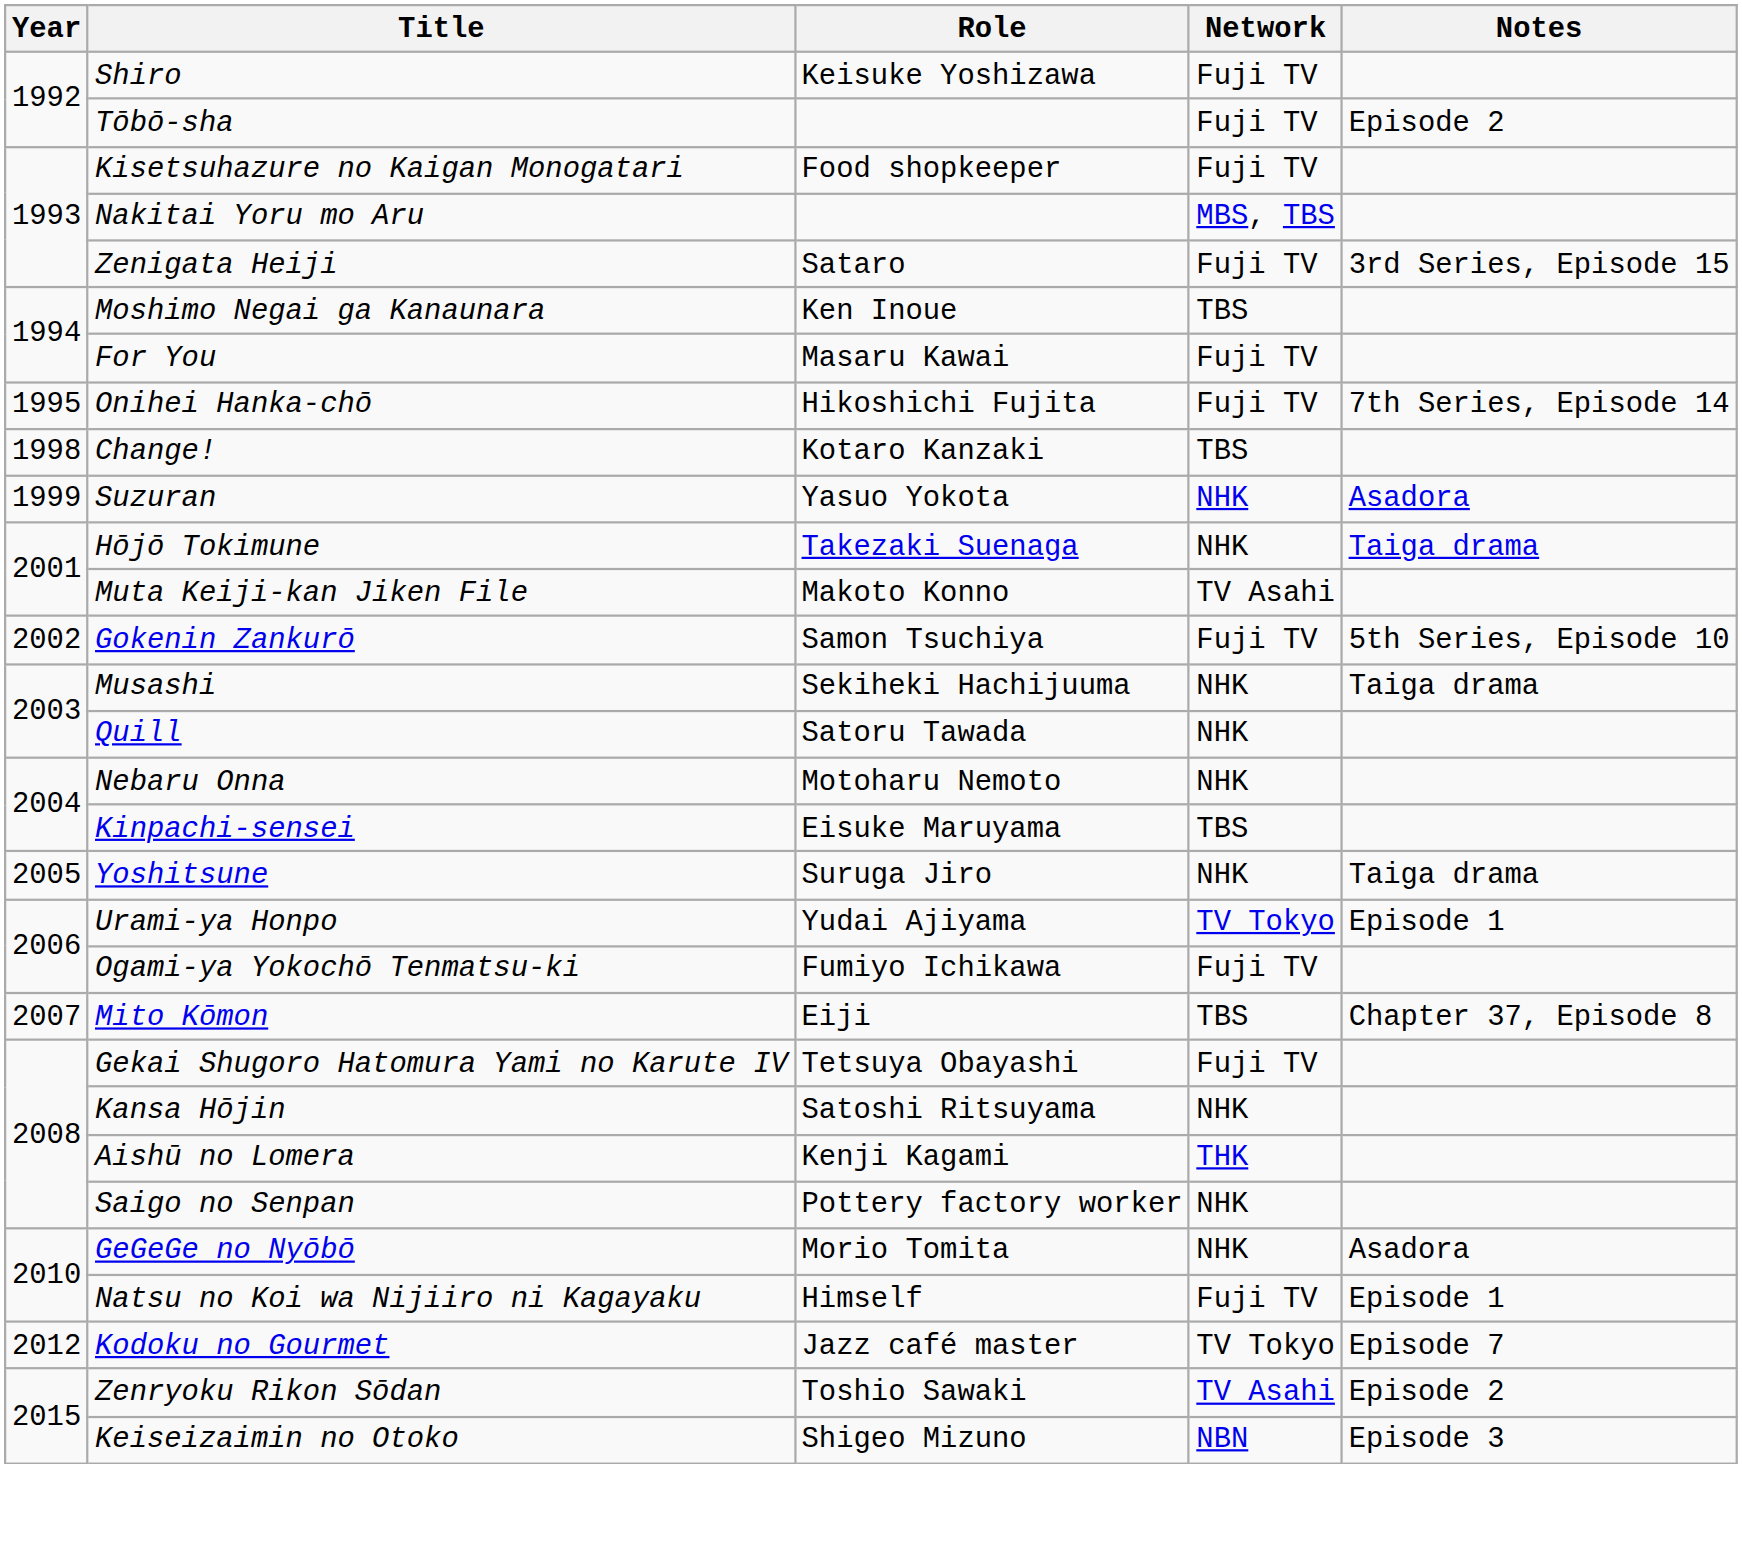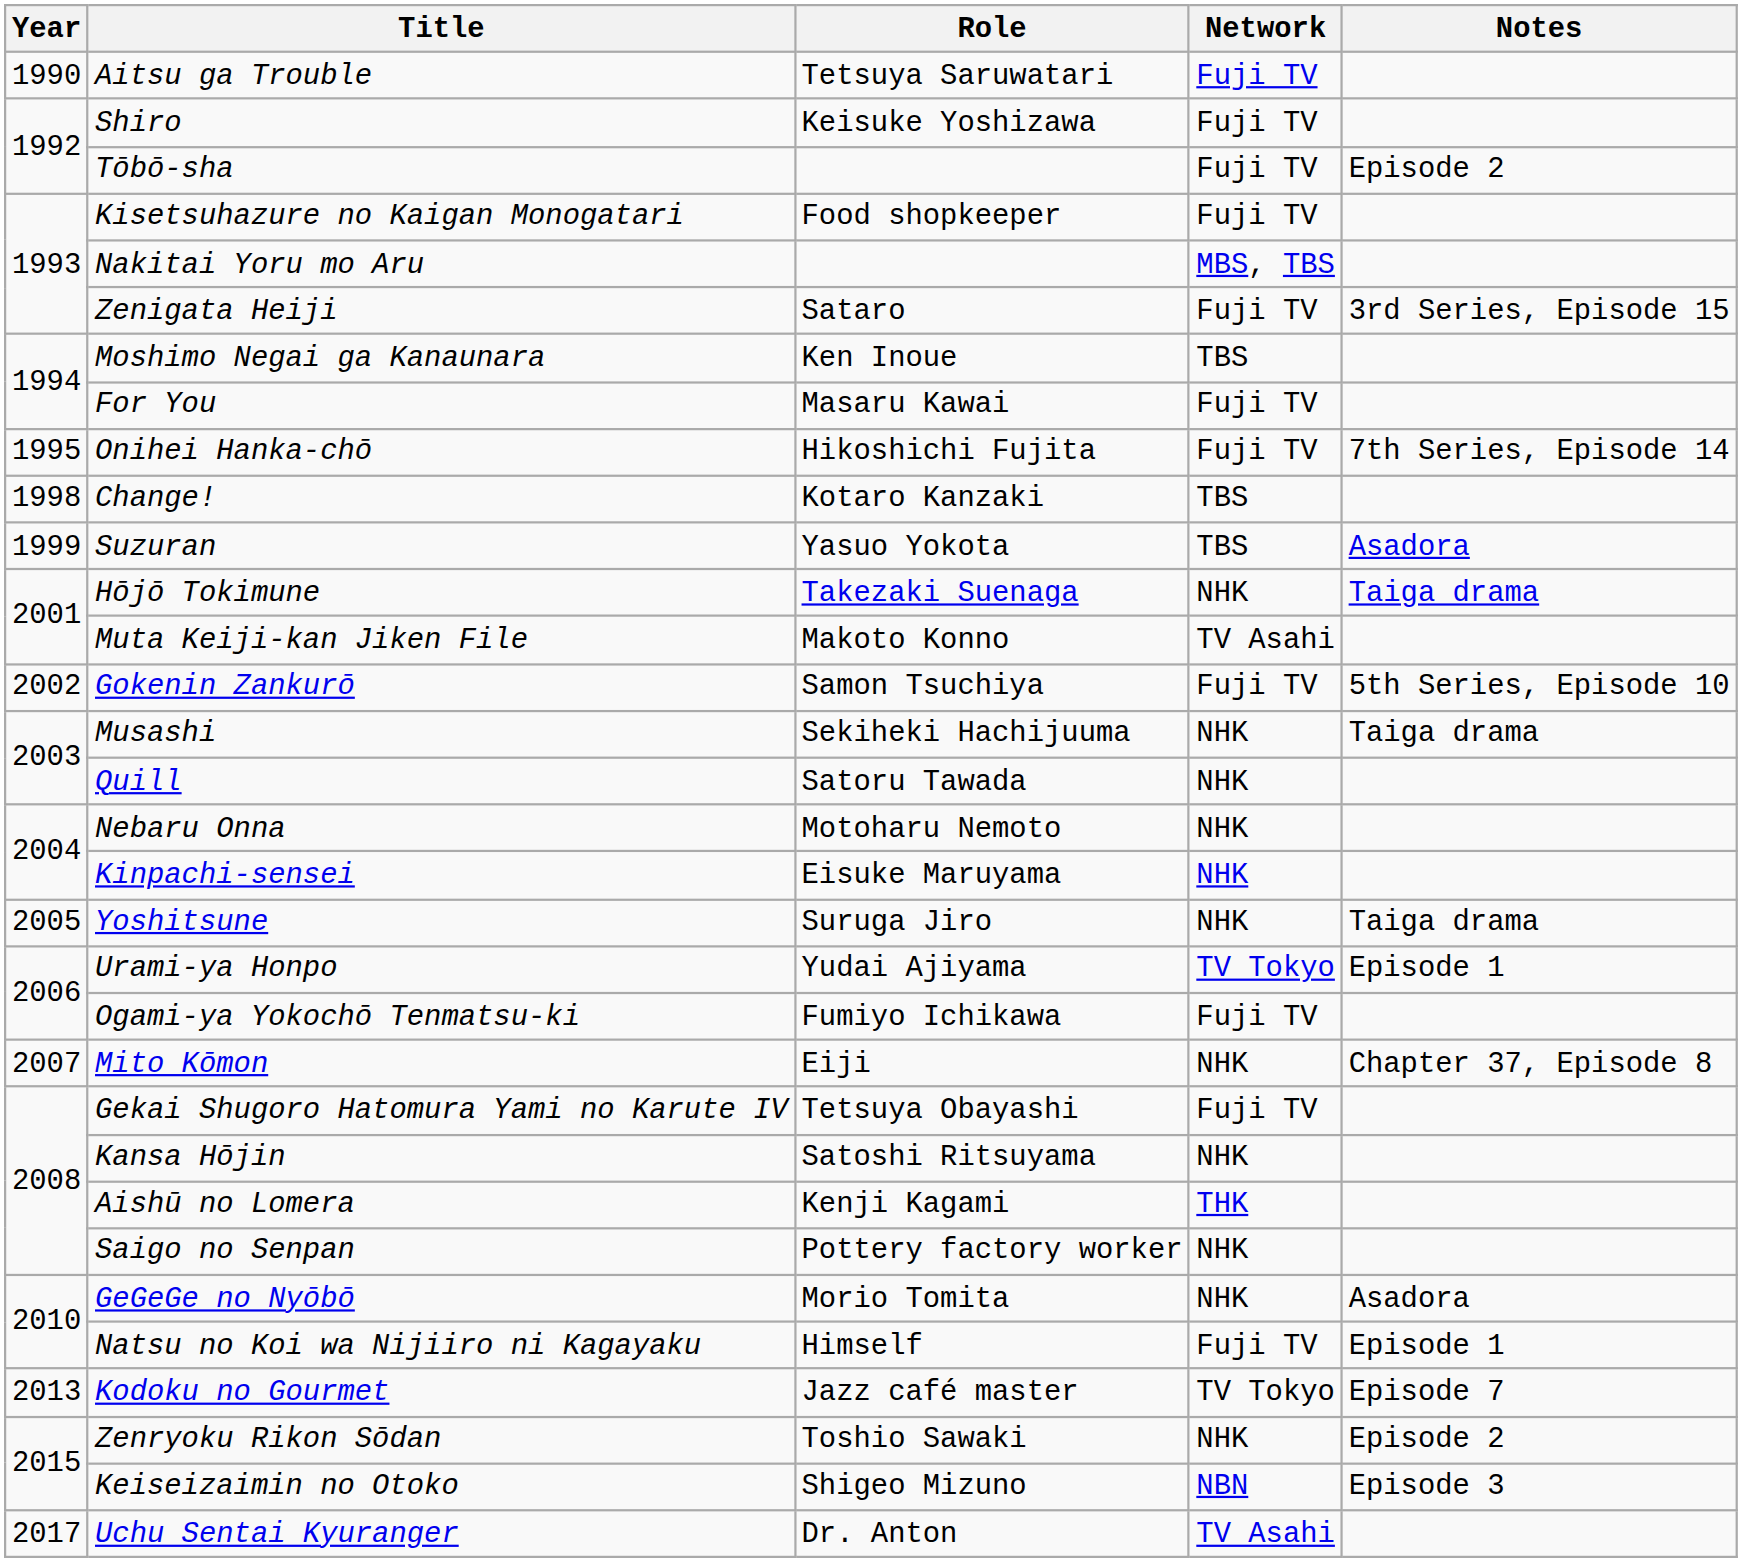+ row: 1990 | Aitsu ga Trouble | Tetsuya Saruwatari | Fuji TV
Suzuran | Network: NHK -> TBS
Kinpachi-sensei | Network: TBS -> NHK
Mito Kōmon | Network: TBS -> NHK
Kodoku no Gourmet | Year: 2012 -> 2013
Zenryoku Rikon Sōdan | Network: TV Asahi -> NHK
+ row: 2017 | Uchu Sentai Kyuranger | Dr. Anton | TV Asahi
